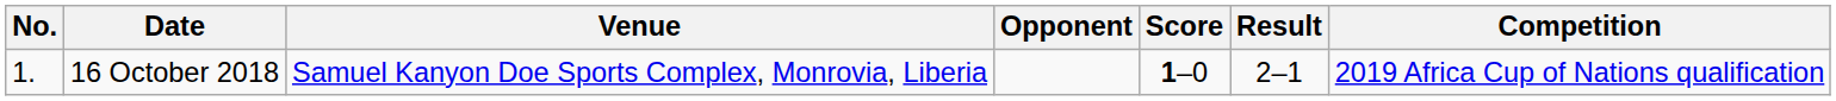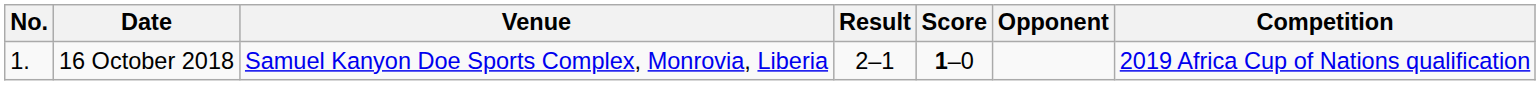columns swapped: Opponent <-> Result
